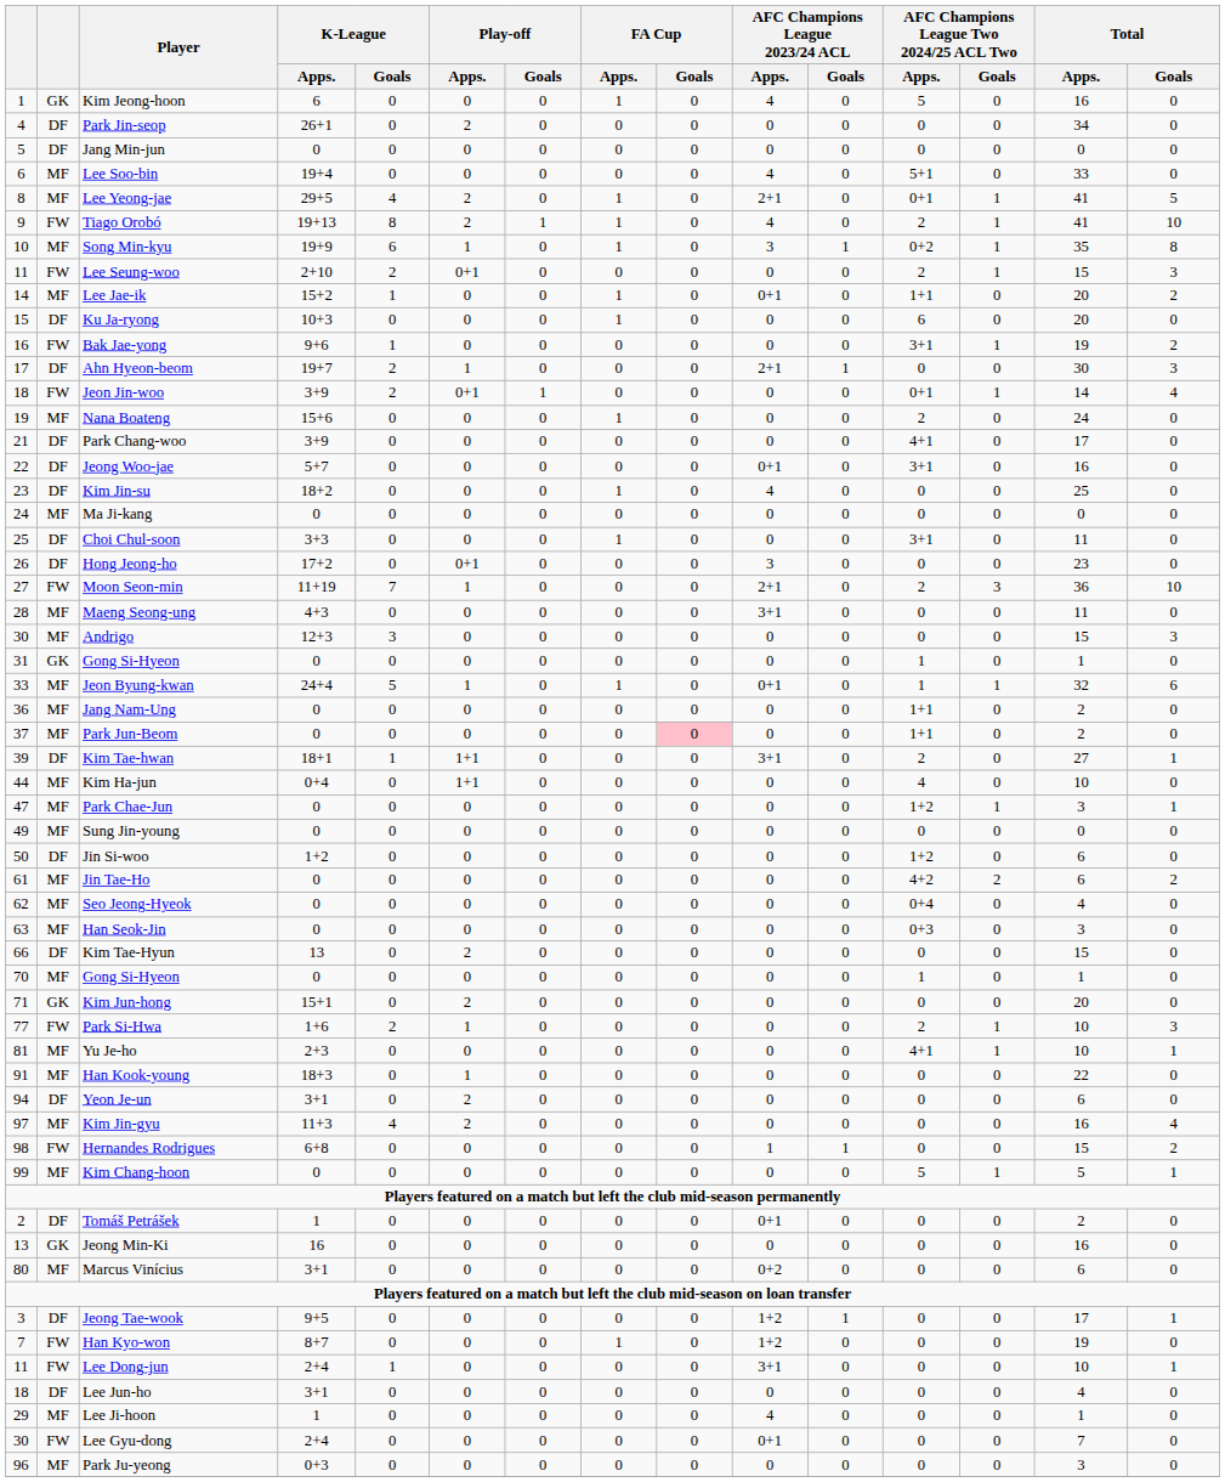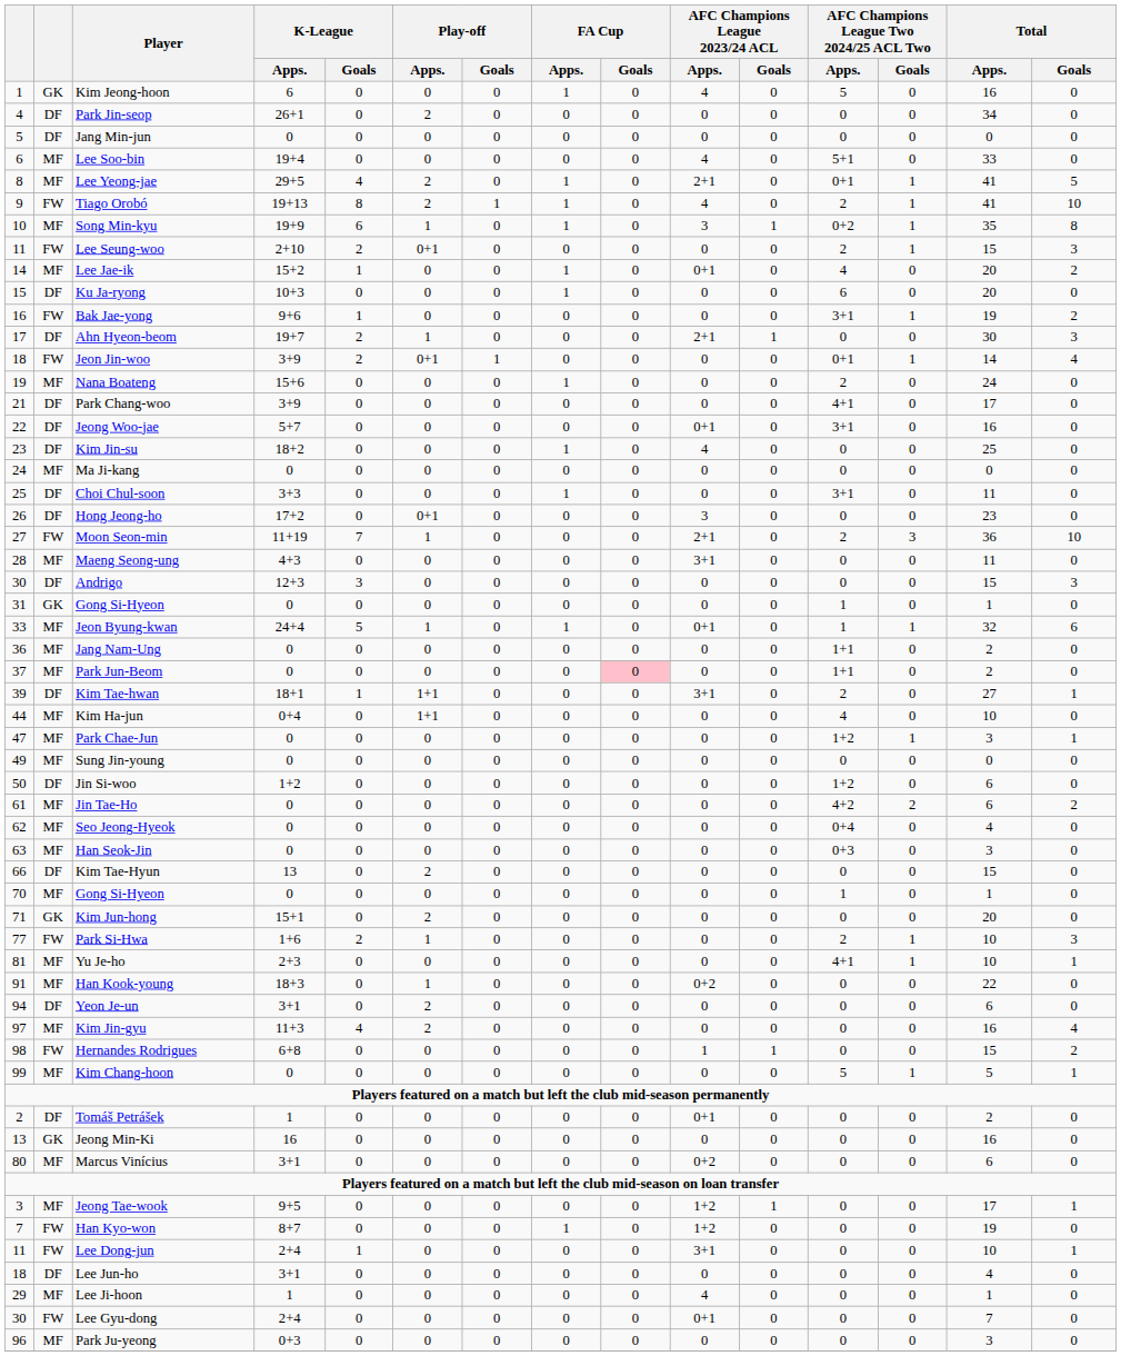Lee Jae-ik | AFC Champions League Two 2024/25 ACL Two / Apps.: 1+1 -> 4
Andrigo | column 2: MF -> DF
Han Kook-young | AFC Champions League 2023/24 ACL / Apps.: 0 -> 0+2
Jeong Tae-wook | column 2: DF -> MF
